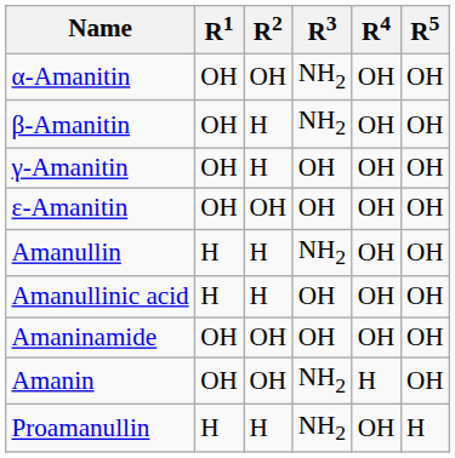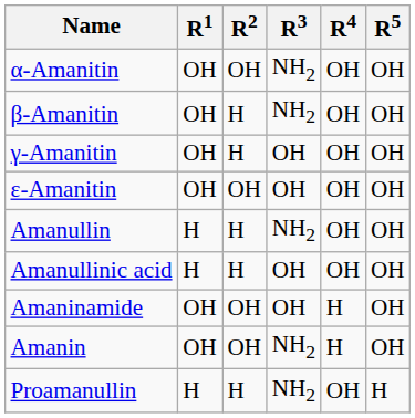Amaninamide | R4: OH -> H
